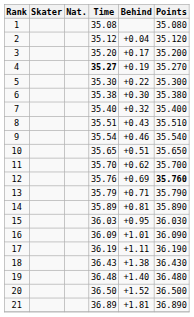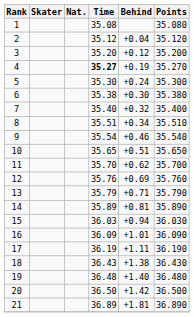3 | Behind: +0.17 -> +0.12
5 | Behind: +0.22 -> +0.24
8 | Behind: +0.43 -> +0.34
12 | Points: bold -> normal
15 | Behind: +0.95 -> +0.94
20 | Behind: +1.52 -> +1.42
